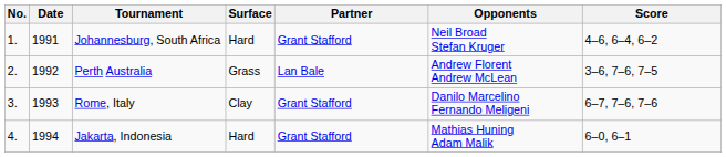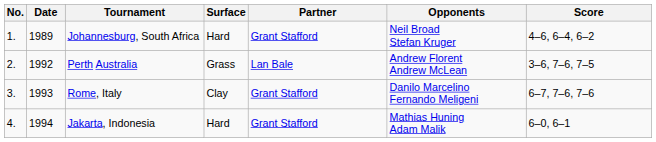Johannesburg, South Africa | Date: 1991 -> 1989
